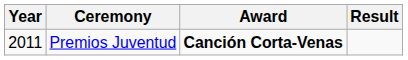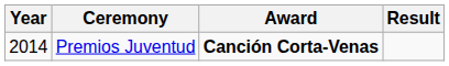Premios Juventud | Year: 2011 -> 2014
